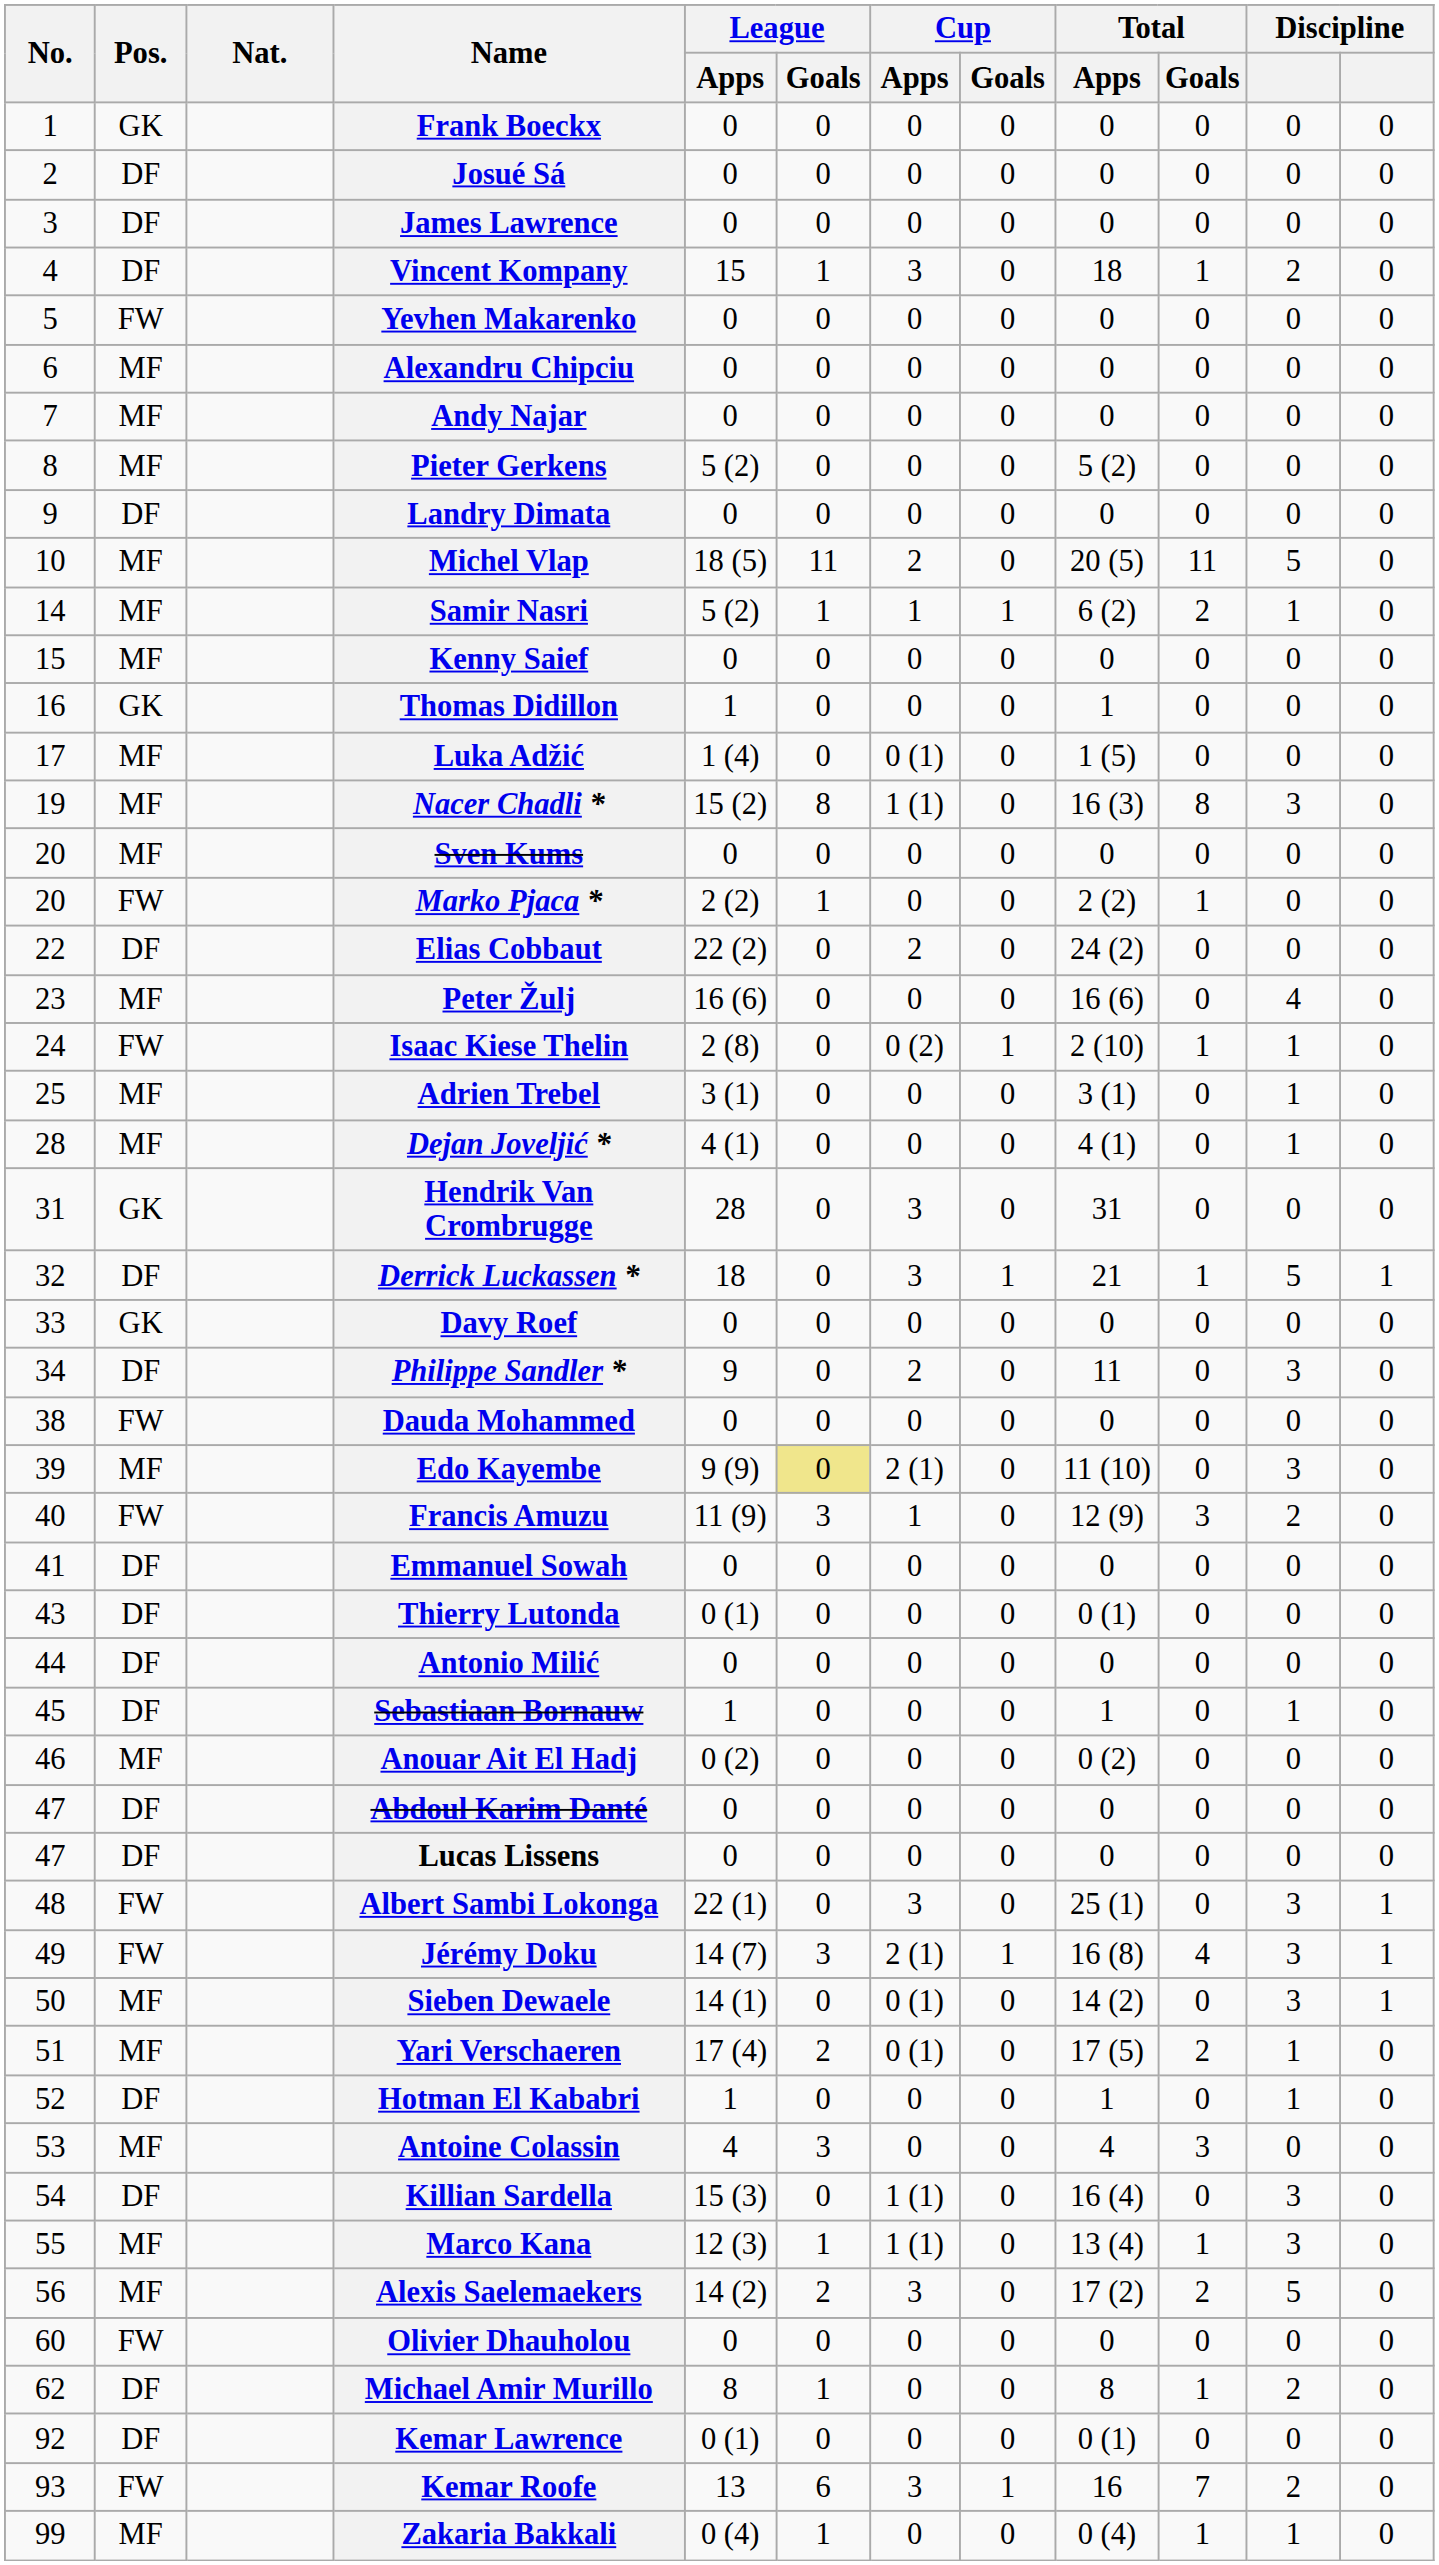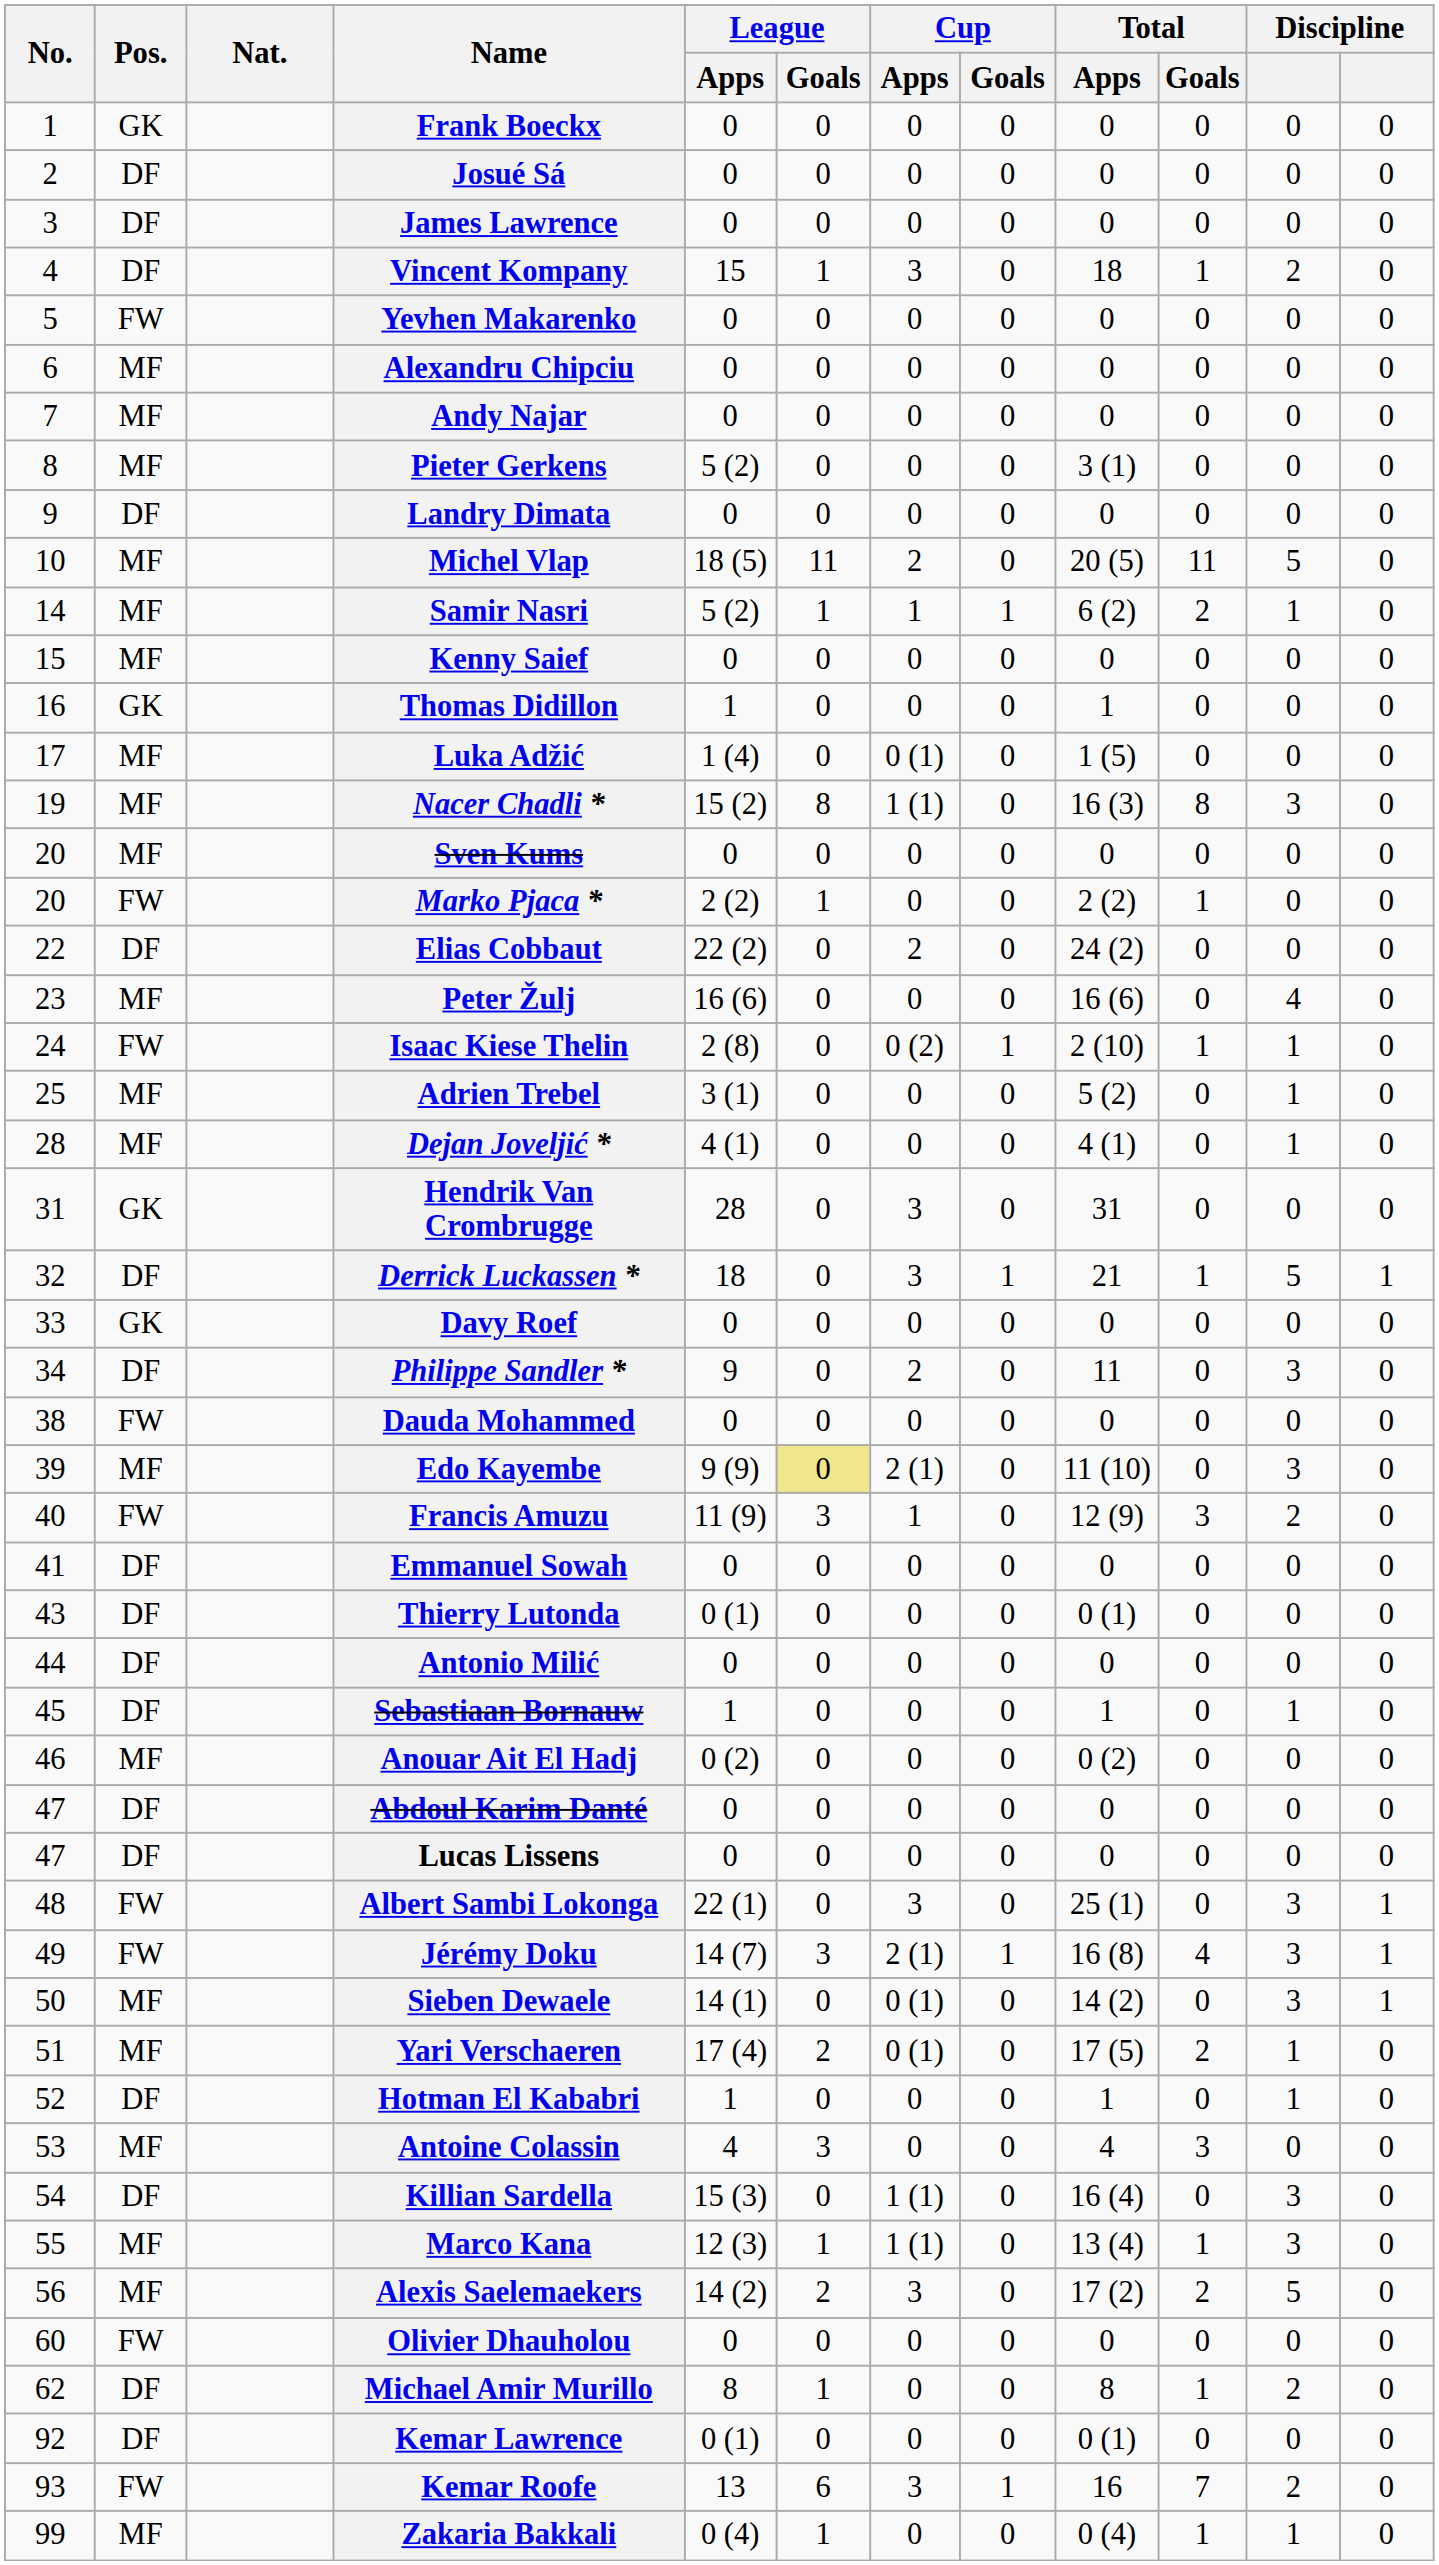Pieter Gerkens | Total / Apps: 5 (2) -> 3 (1)
Adrien Trebel | Total / Apps: 3 (1) -> 5 (2)
